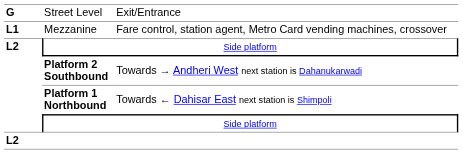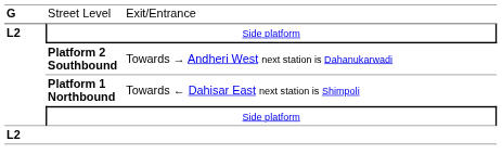- row: L1 | Mezzanine | Fare control, station agent, Metro Card vending machines, crossover
